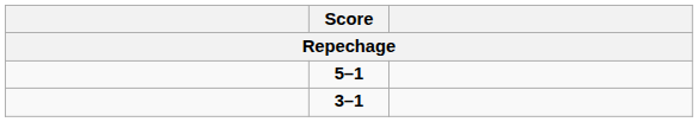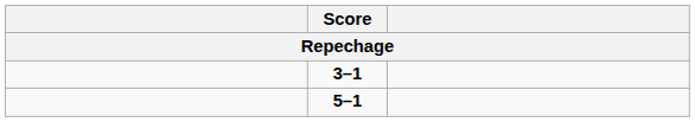rows swapped: 5–1 <-> 3–1
